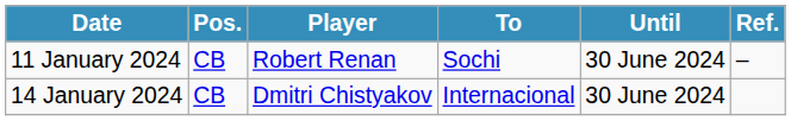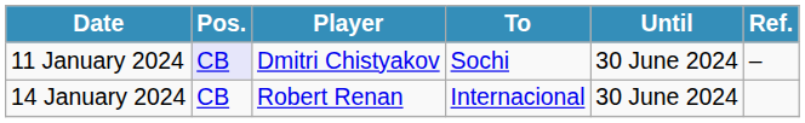11 January 2024 | Pos.: no background -> lavender background
11 January 2024 | Player: Robert Renan -> Dmitri Chistyakov
14 January 2024 | Player: Dmitri Chistyakov -> Robert Renan
